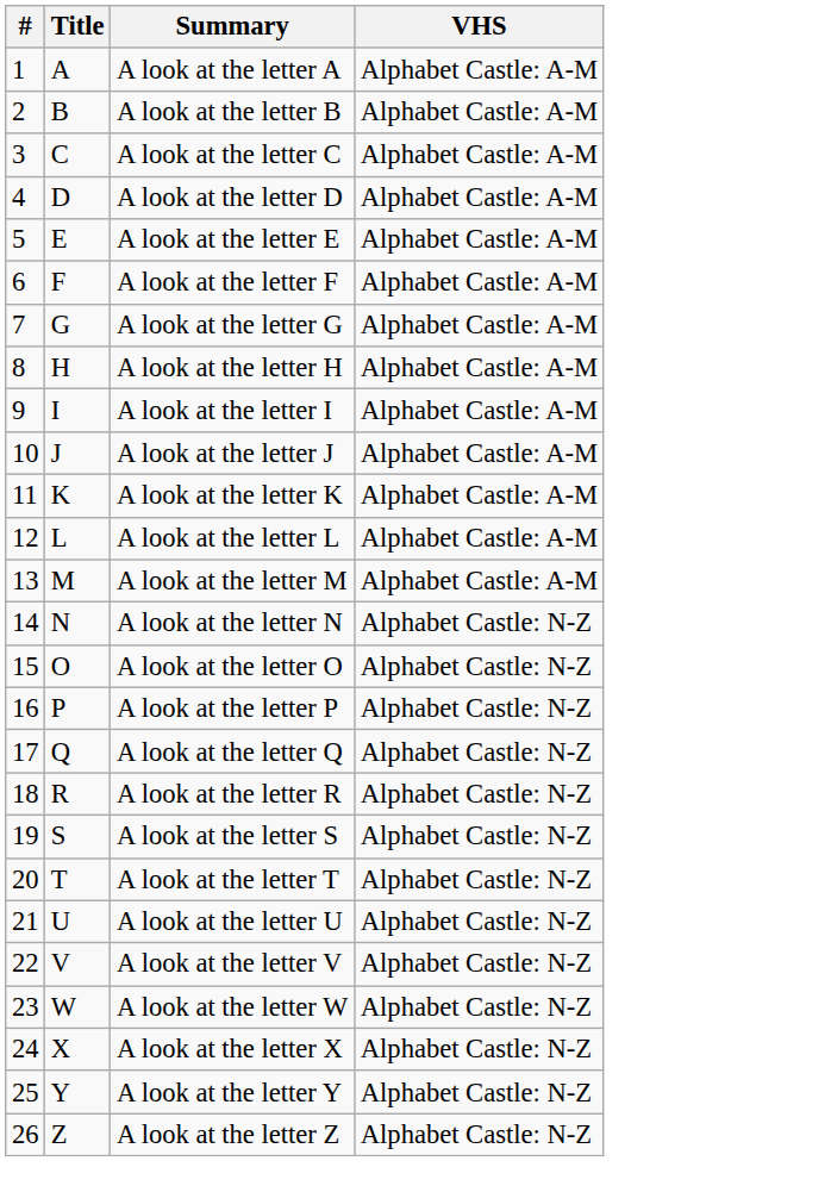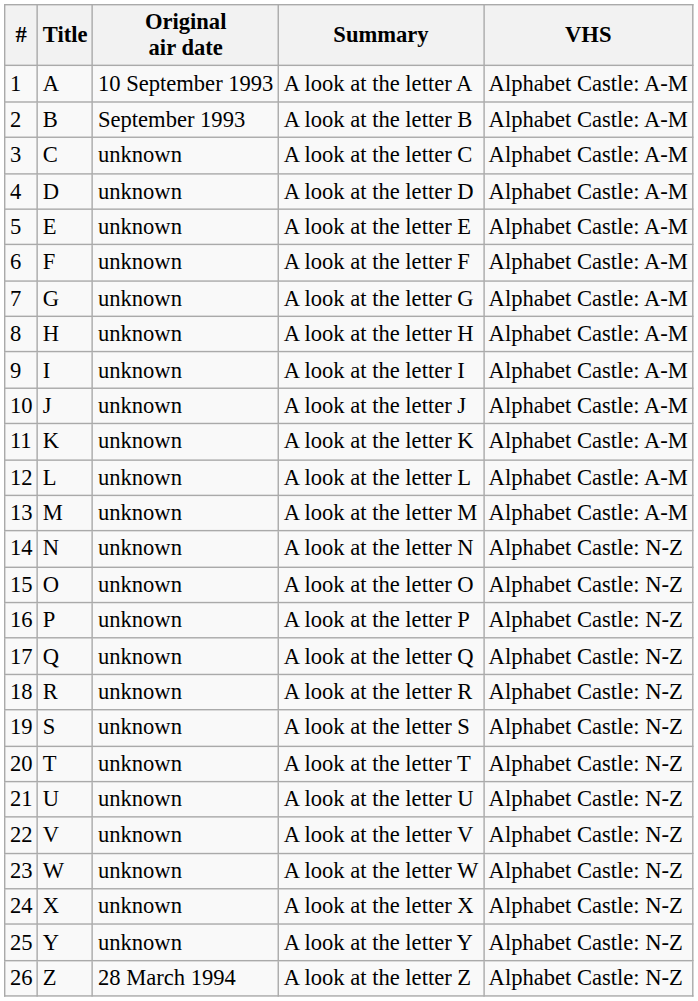+ column: Original air date | 10 September 1993 | September 1993 | unknown | unknown | unknown | unknown | unknown | unknown | unknown | unknown | unknown | unknown | unknown | unknown | unknown | unknown | unknown | unknown | unknown | unknown | unknown | unknown | unknown | unknown | unknown | 28 March 1994
